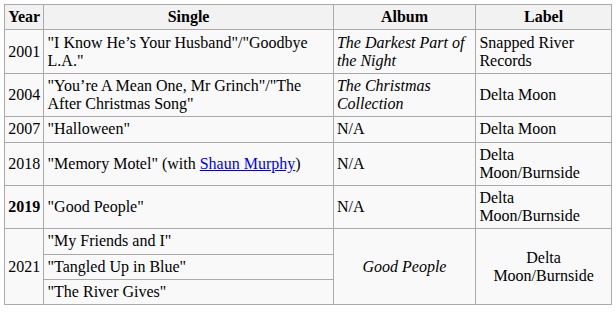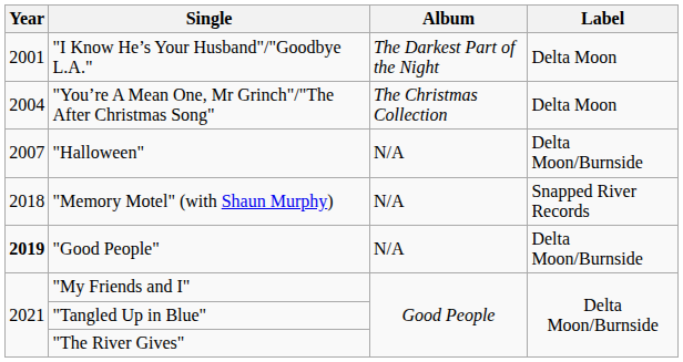"I Know He’s Your Husband"/"Goodbye L.A." | Label: Snapped River Records -> Delta Moon
"Halloween" | Label: Delta Moon -> Delta Moon/Burnside
"Memory Motel" (with Shaun Murphy) | Label: Delta Moon/Burnside -> Snapped River Records
